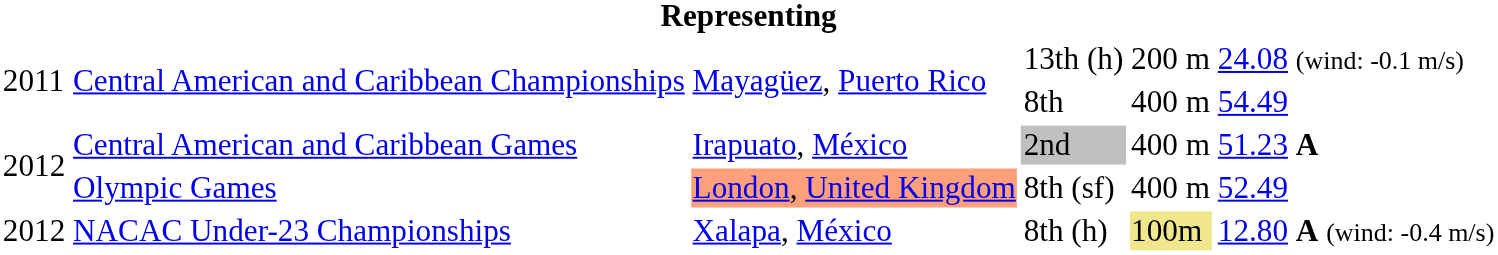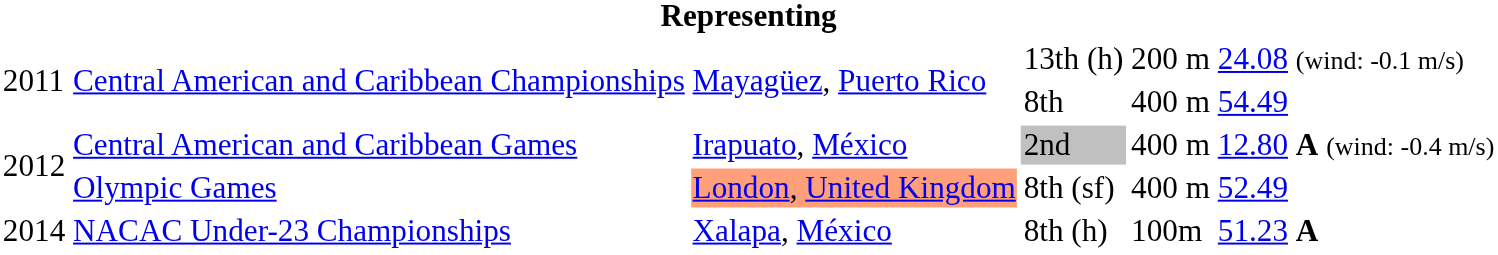2nd | column 6: 51.23 A -> 12.80 A (wind: -0.4 m/s)
8th (h) | column 1: 2012 -> 2014
8th (h) | column 5: khaki background -> no background
8th (h) | column 6: 12.80 A (wind: -0.4 m/s) -> 51.23 A
